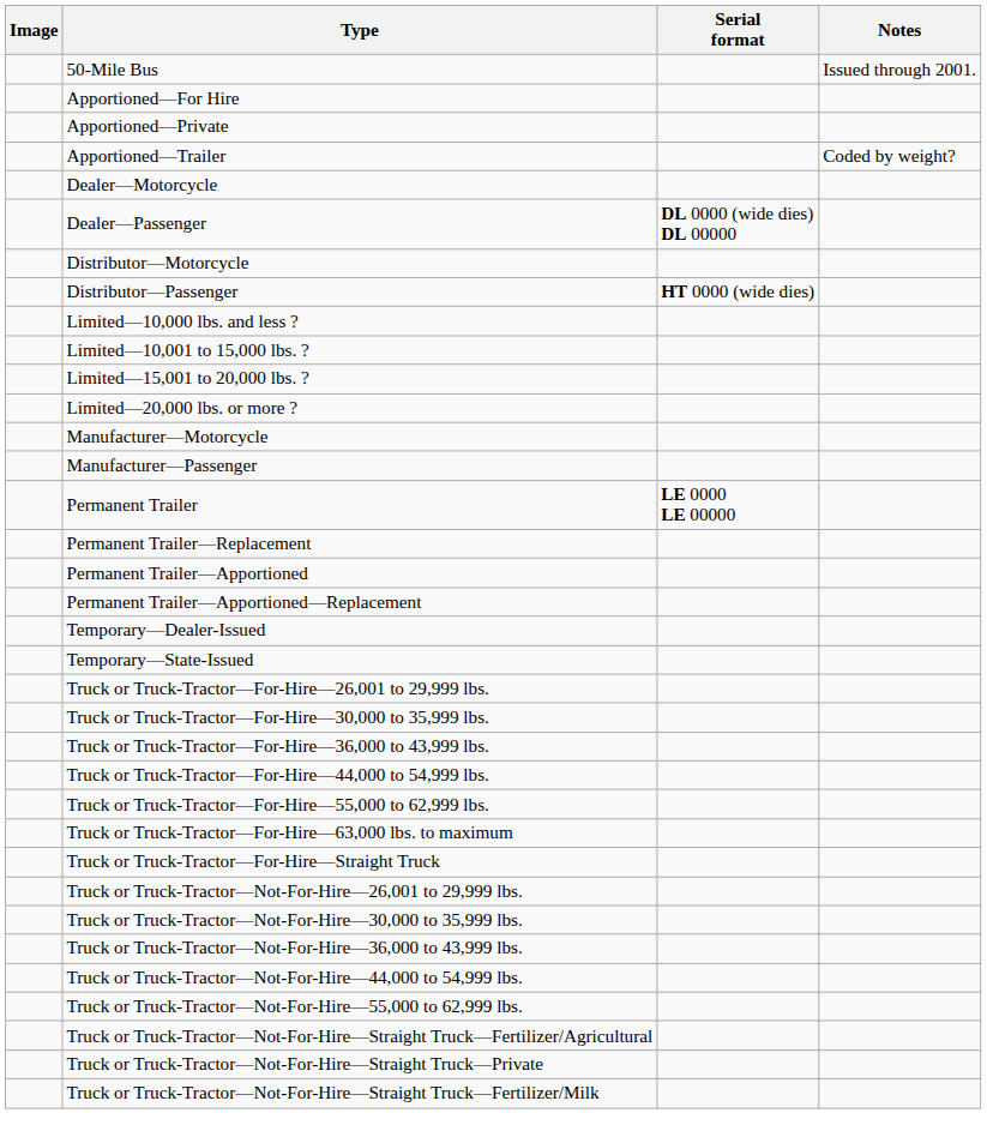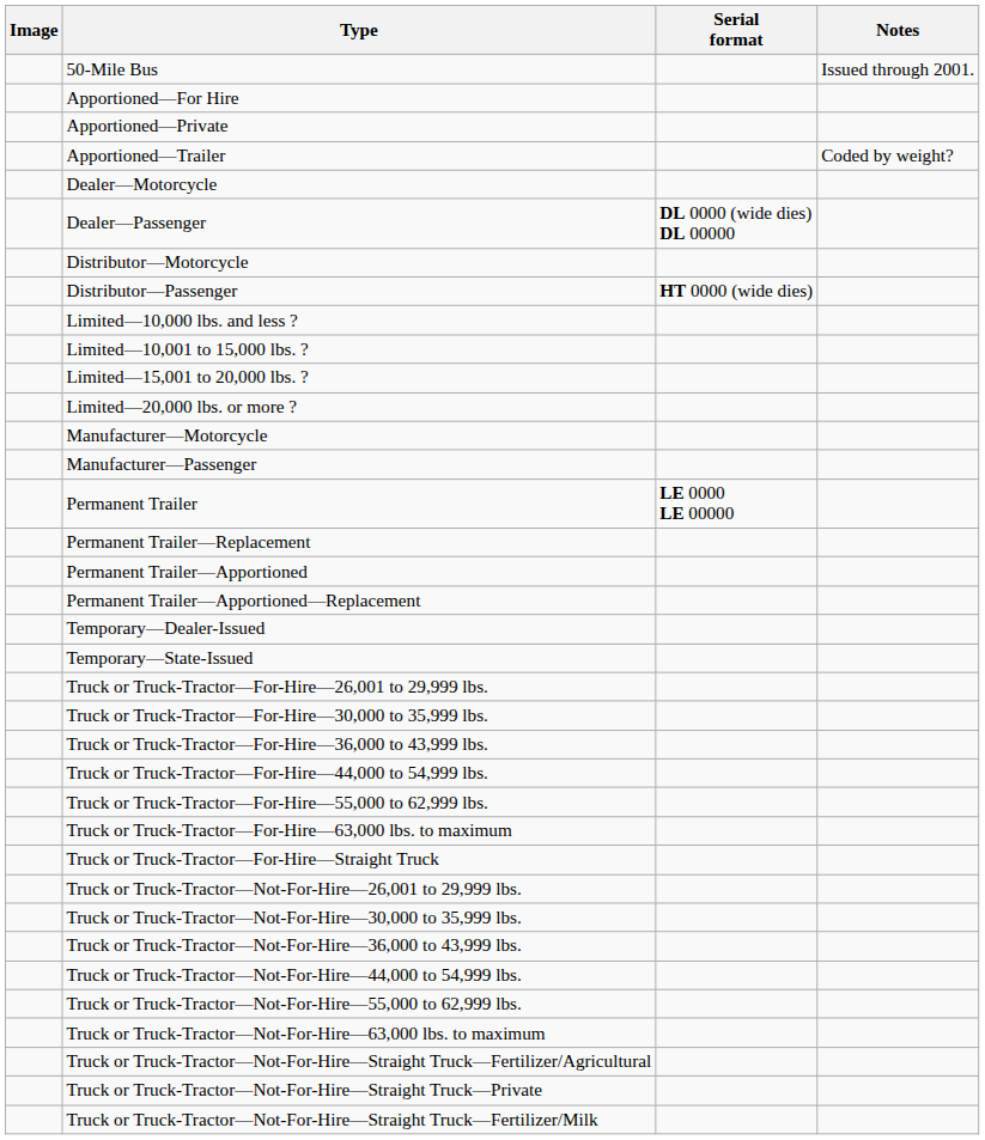+ row: Truck or Truck-Tractor—Not-For-Hire—63,000 lbs. to maximum
